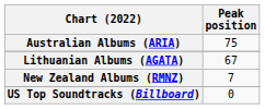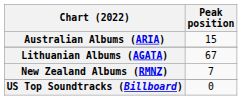Australian Albums (ARIA) | Peak position: 75 -> 15
